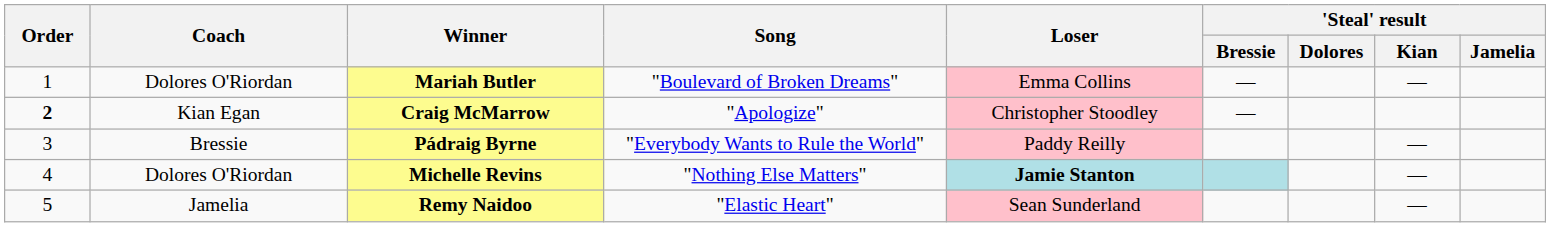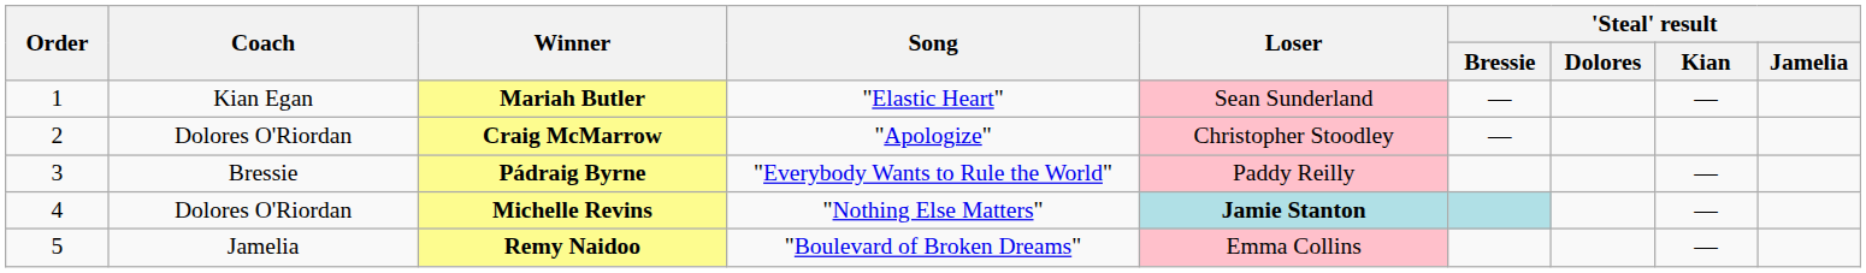Mariah Butler | Coach: Dolores O'Riordan -> Kian Egan
Mariah Butler | Song: "Boulevard of Broken Dreams" -> "Elastic Heart"
Mariah Butler | Loser: Emma Collins -> Sean Sunderland
Craig McMarrow | Order: bold -> normal
Craig McMarrow | Coach: Kian Egan -> Dolores O'Riordan
Remy Naidoo | Song: "Elastic Heart" -> "Boulevard of Broken Dreams"
Remy Naidoo | Loser: Sean Sunderland -> Emma Collins
